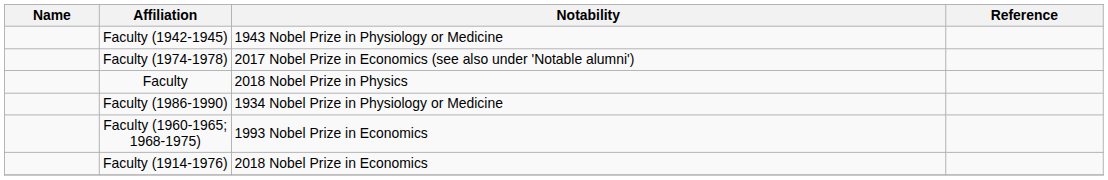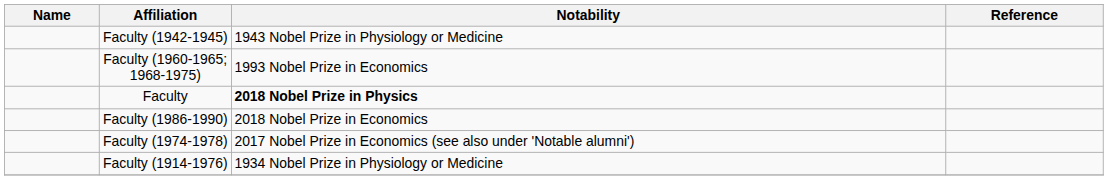rows swapped: Faculty (1960-1965; 1968-1975) <-> Faculty (1974-1978)
Faculty | Notability: normal -> bold
Faculty (1986-1990) | Notability: 1934 Nobel Prize in Physiology or Medicine -> 2018 Nobel Prize in Economics
Faculty (1914-1976) | Notability: 2018 Nobel Prize in Economics -> 1934 Nobel Prize in Physiology or Medicine
